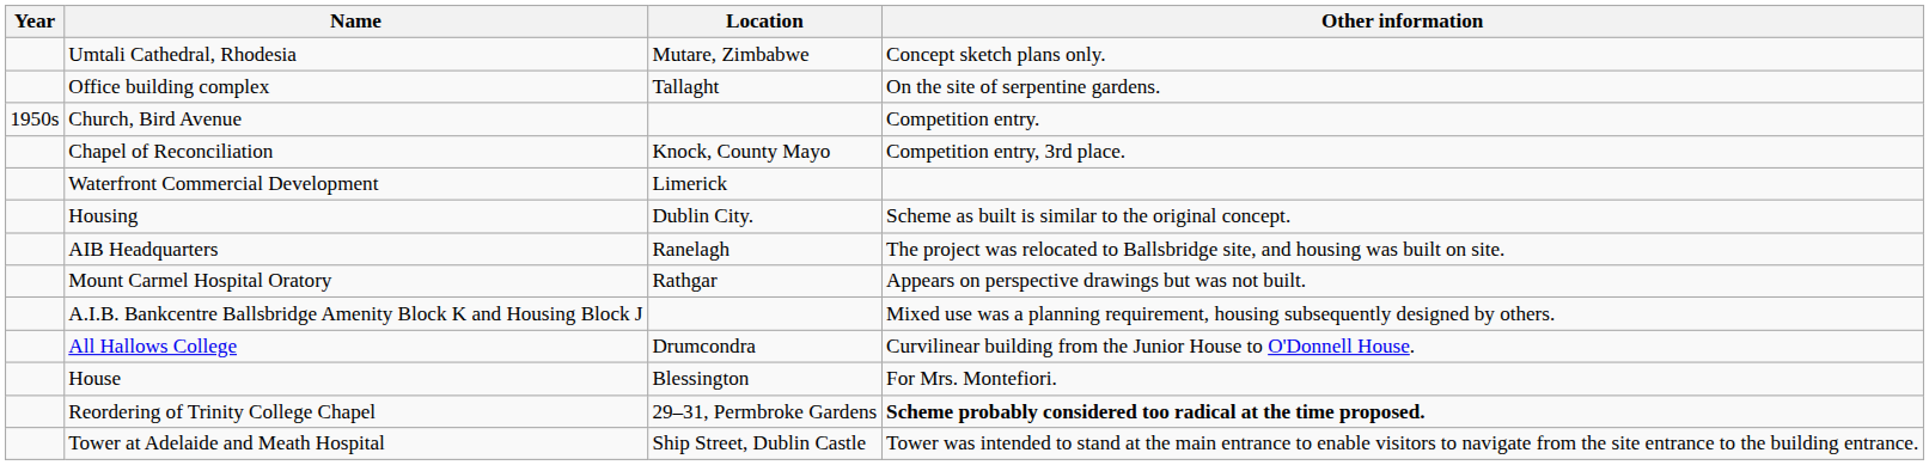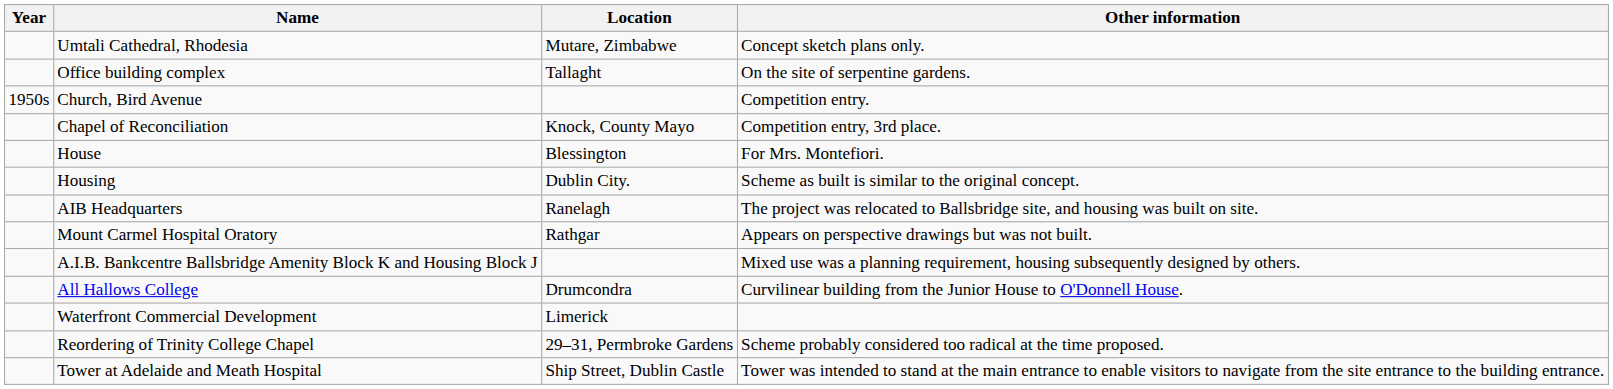rows swapped: House <-> Waterfront Commercial Development
Reordering of Trinity College Chapel | Other information: bold -> normal
